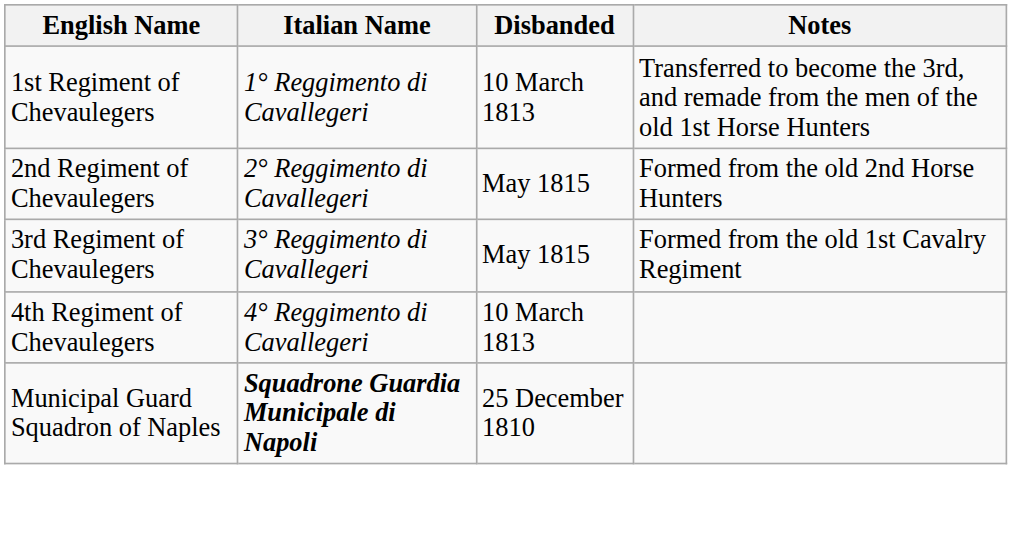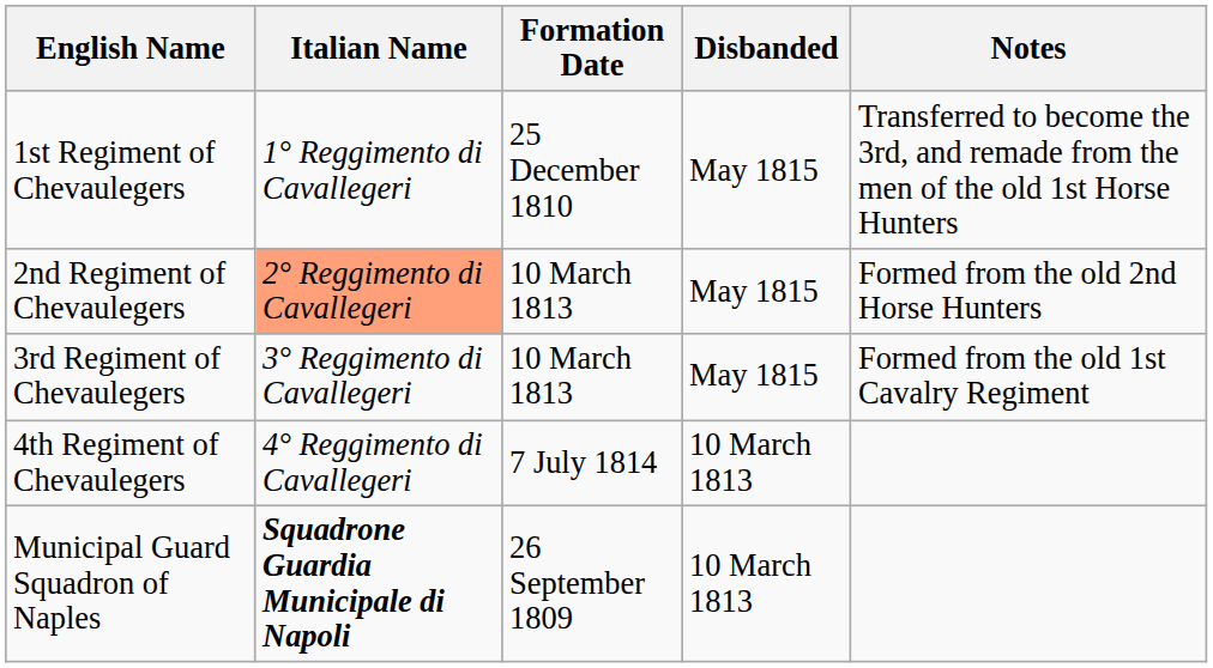+ column: Formation Date | 25 December 1810 | 10 March 1813 | 10 March 1813 | 7 July 1814 | 26 September 1809
1st Regiment of Chevaulegers | Disbanded: 10 March 1813 -> May 1815
2nd Regiment of Chevaulegers | Italian Name: no background -> lightsalmon background
Municipal Guard Squadron of Naples | Disbanded: 25 December 1810 -> 10 March 1813
